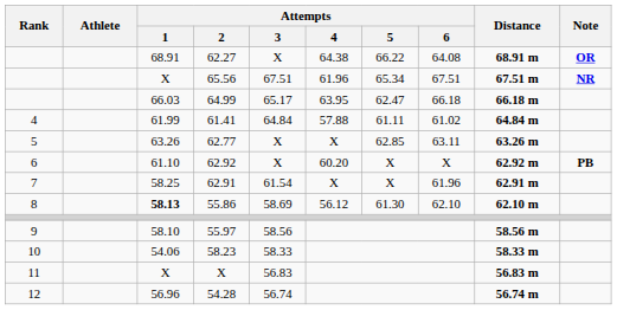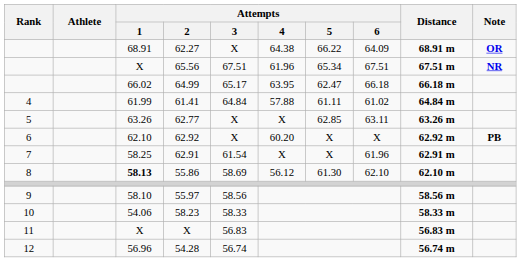62.27 | Attempts / 6: 64.08 -> 64.09
64.99 | Attempts / 1: 66.03 -> 66.02
62.92 | Attempts / 1: 61.10 -> 62.10
